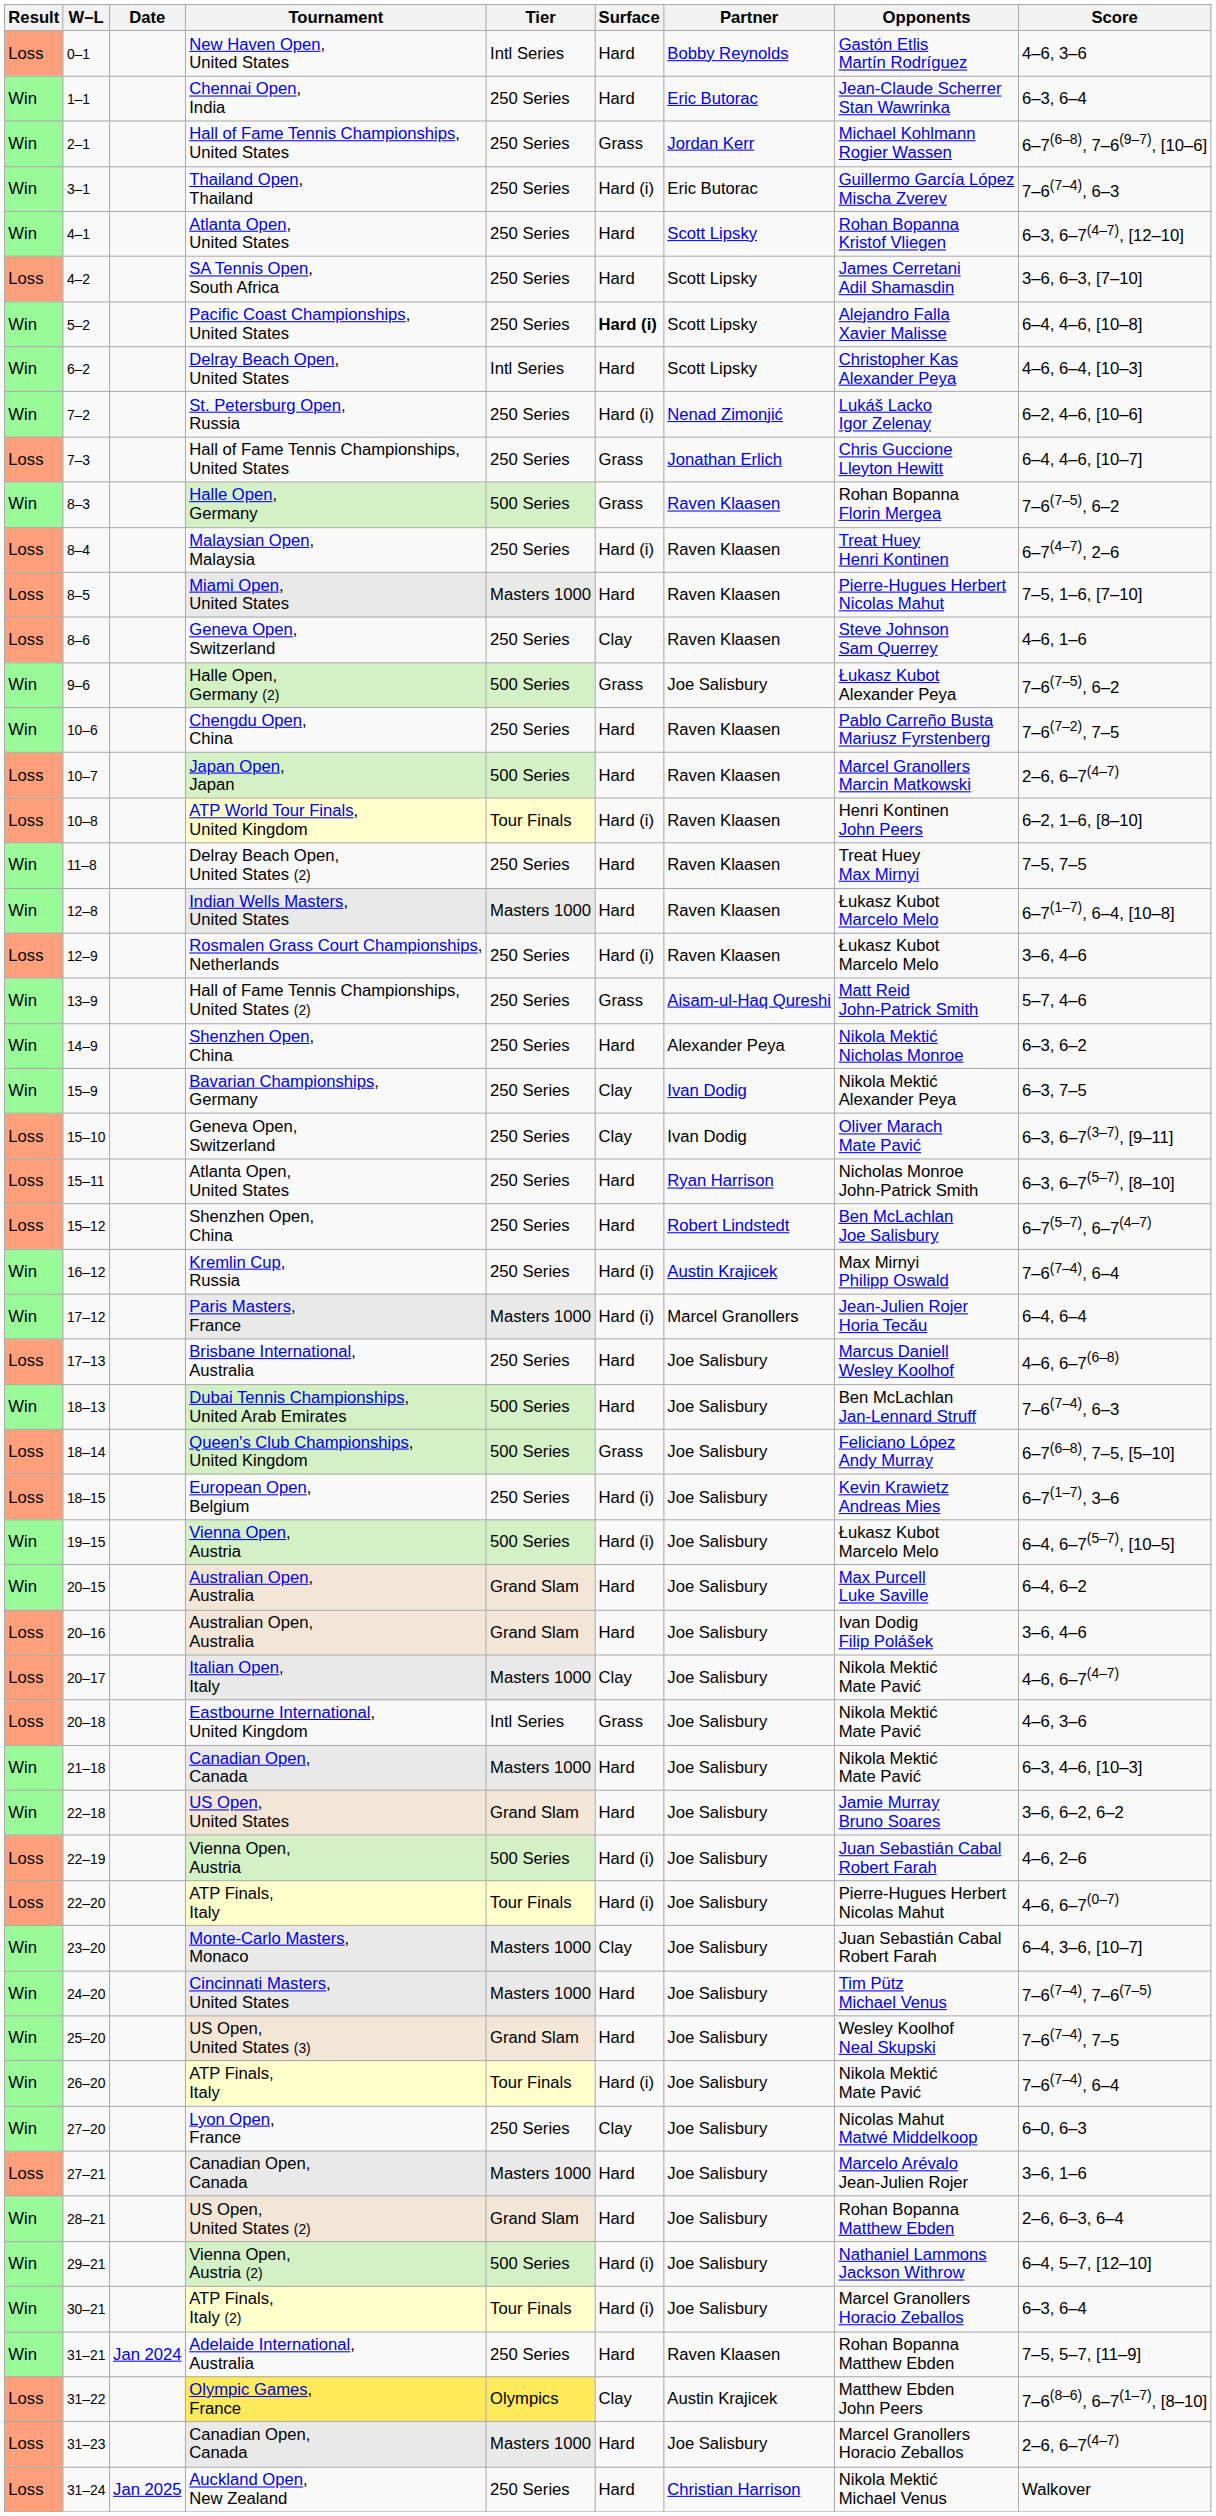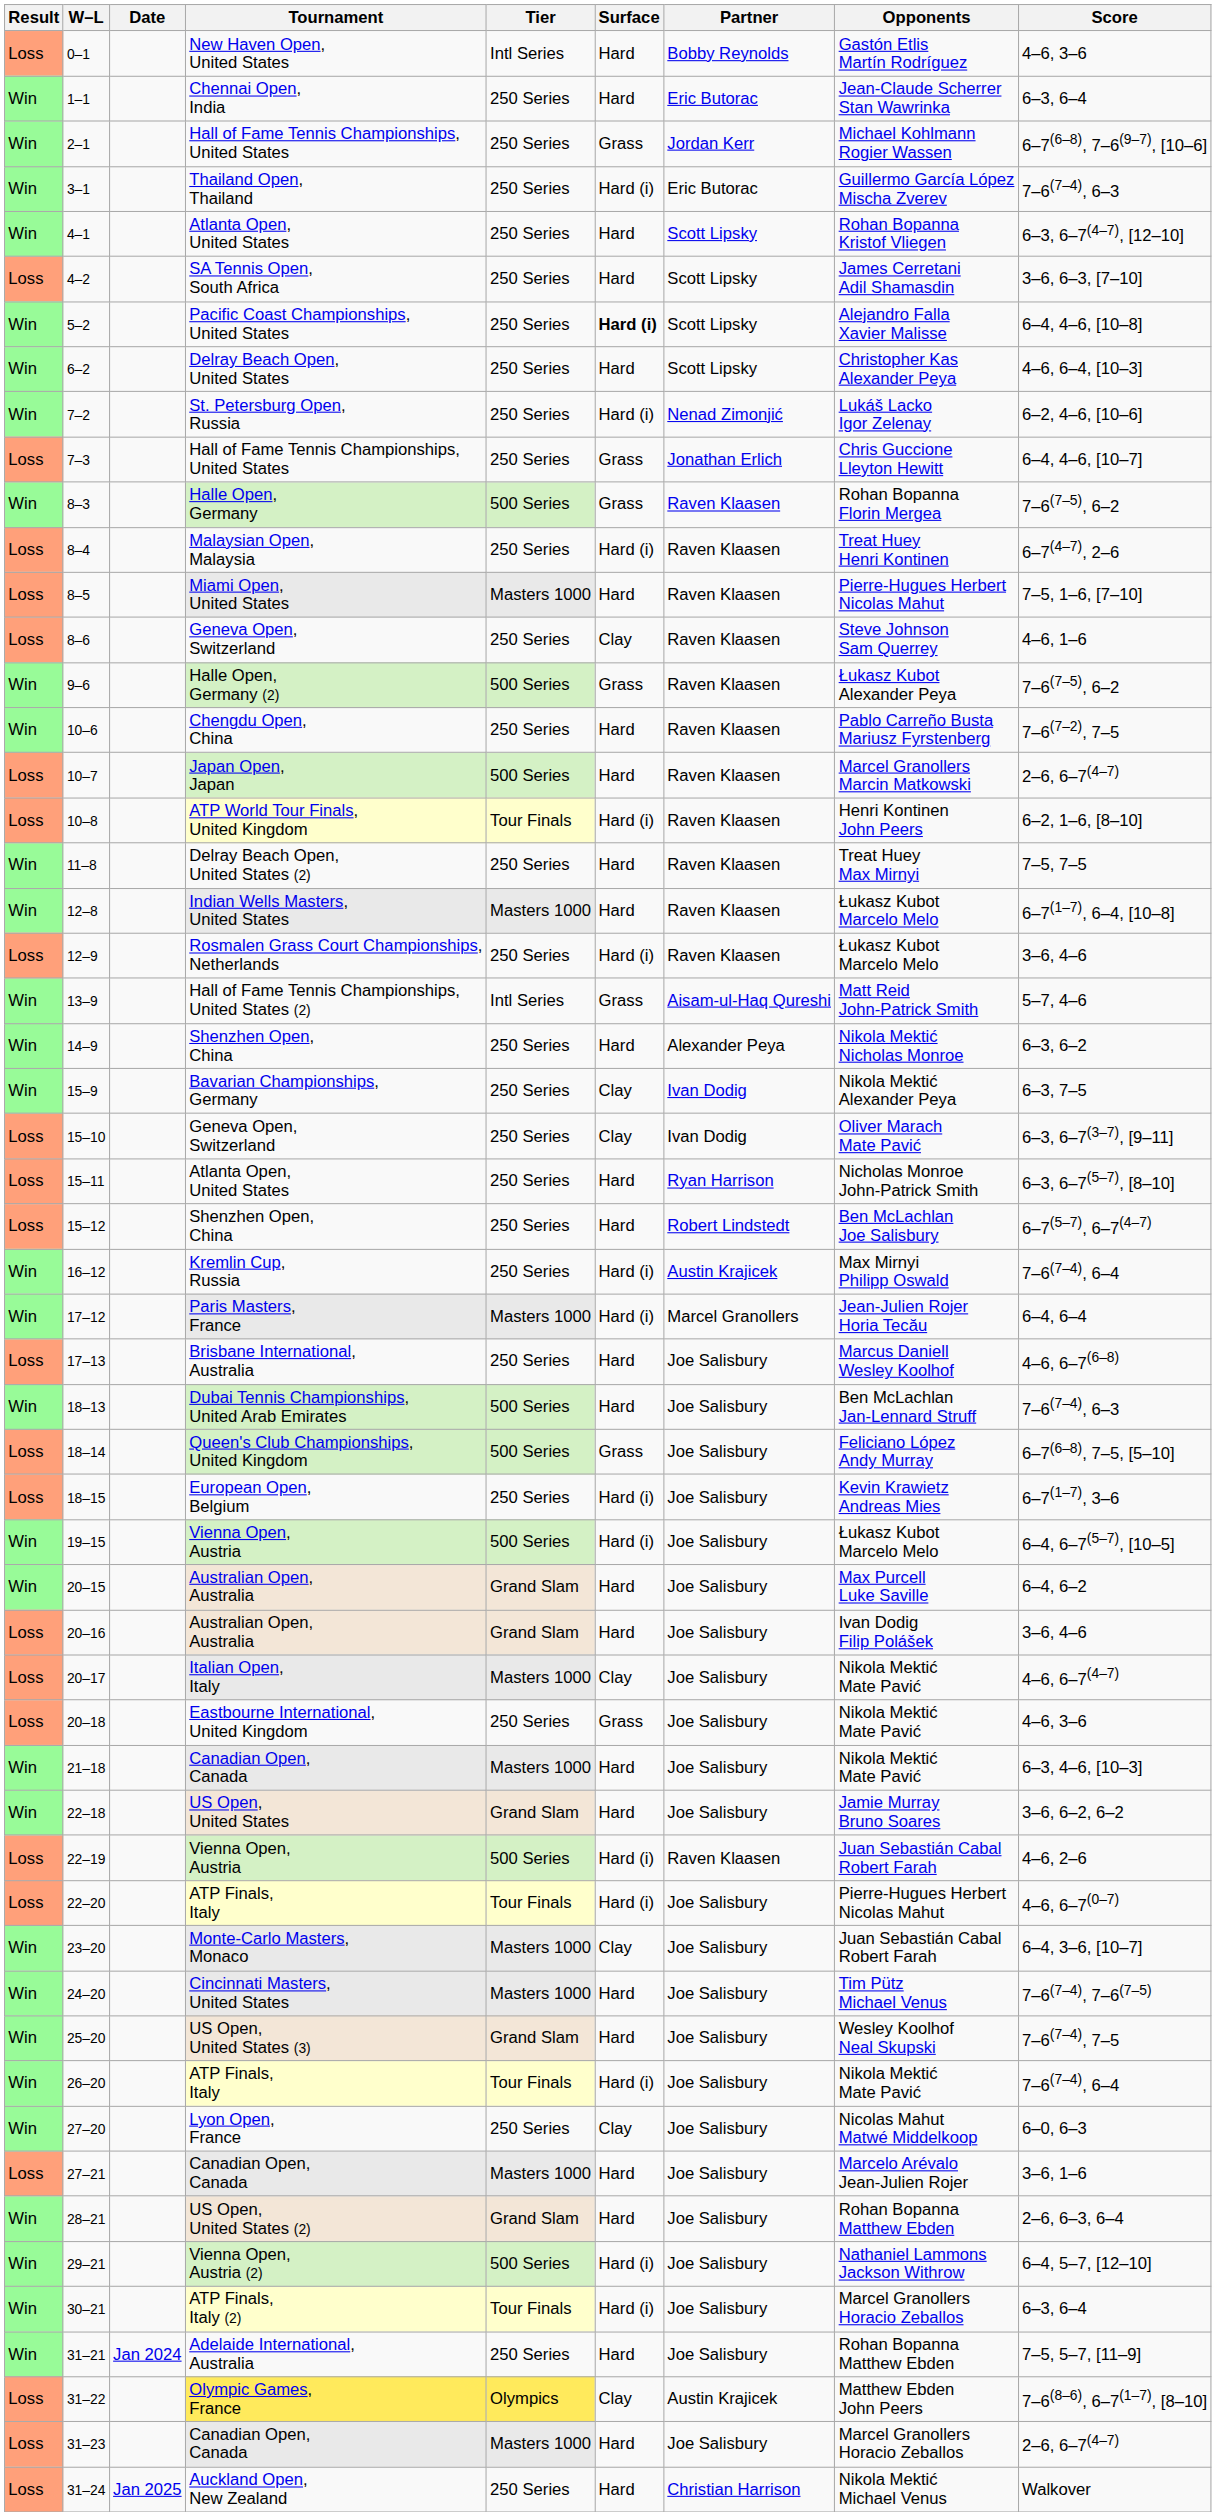6–2 | Tier: Intl Series -> 250 Series
9–6 | Partner: Joe Salisbury -> Raven Klaasen
13–9 | Tier: 250 Series -> Intl Series
20–18 | Tier: Intl Series -> 250 Series
22–19 | Partner: Joe Salisbury -> Raven Klaasen
31–21 | Partner: Raven Klaasen -> Joe Salisbury
